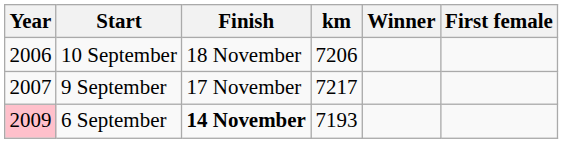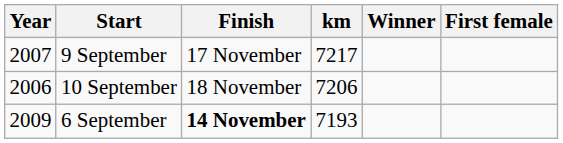rows swapped: 10 September <-> 9 September
6 September | Year: pink background -> no background
